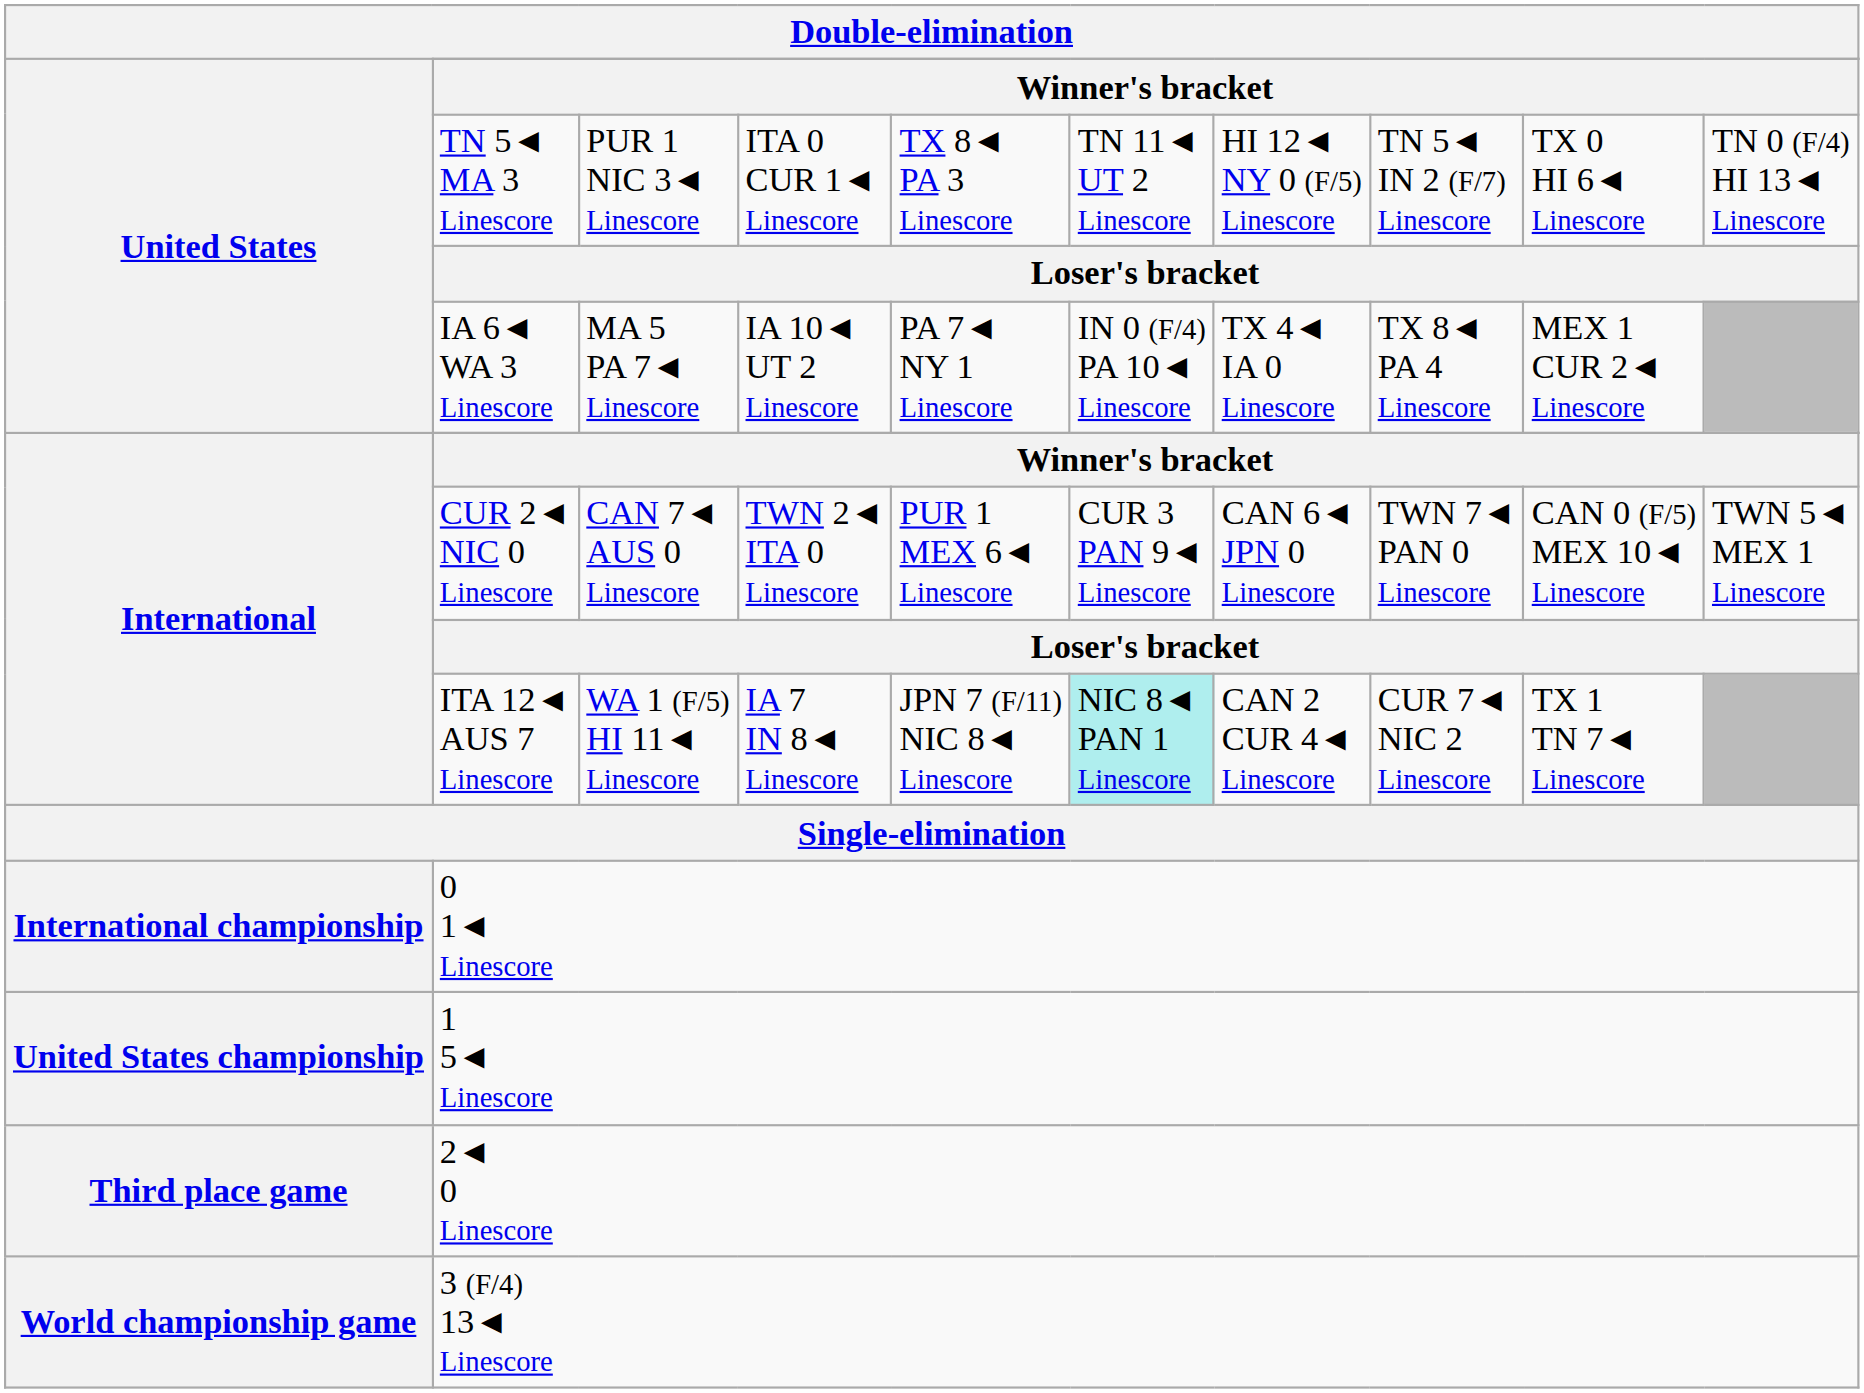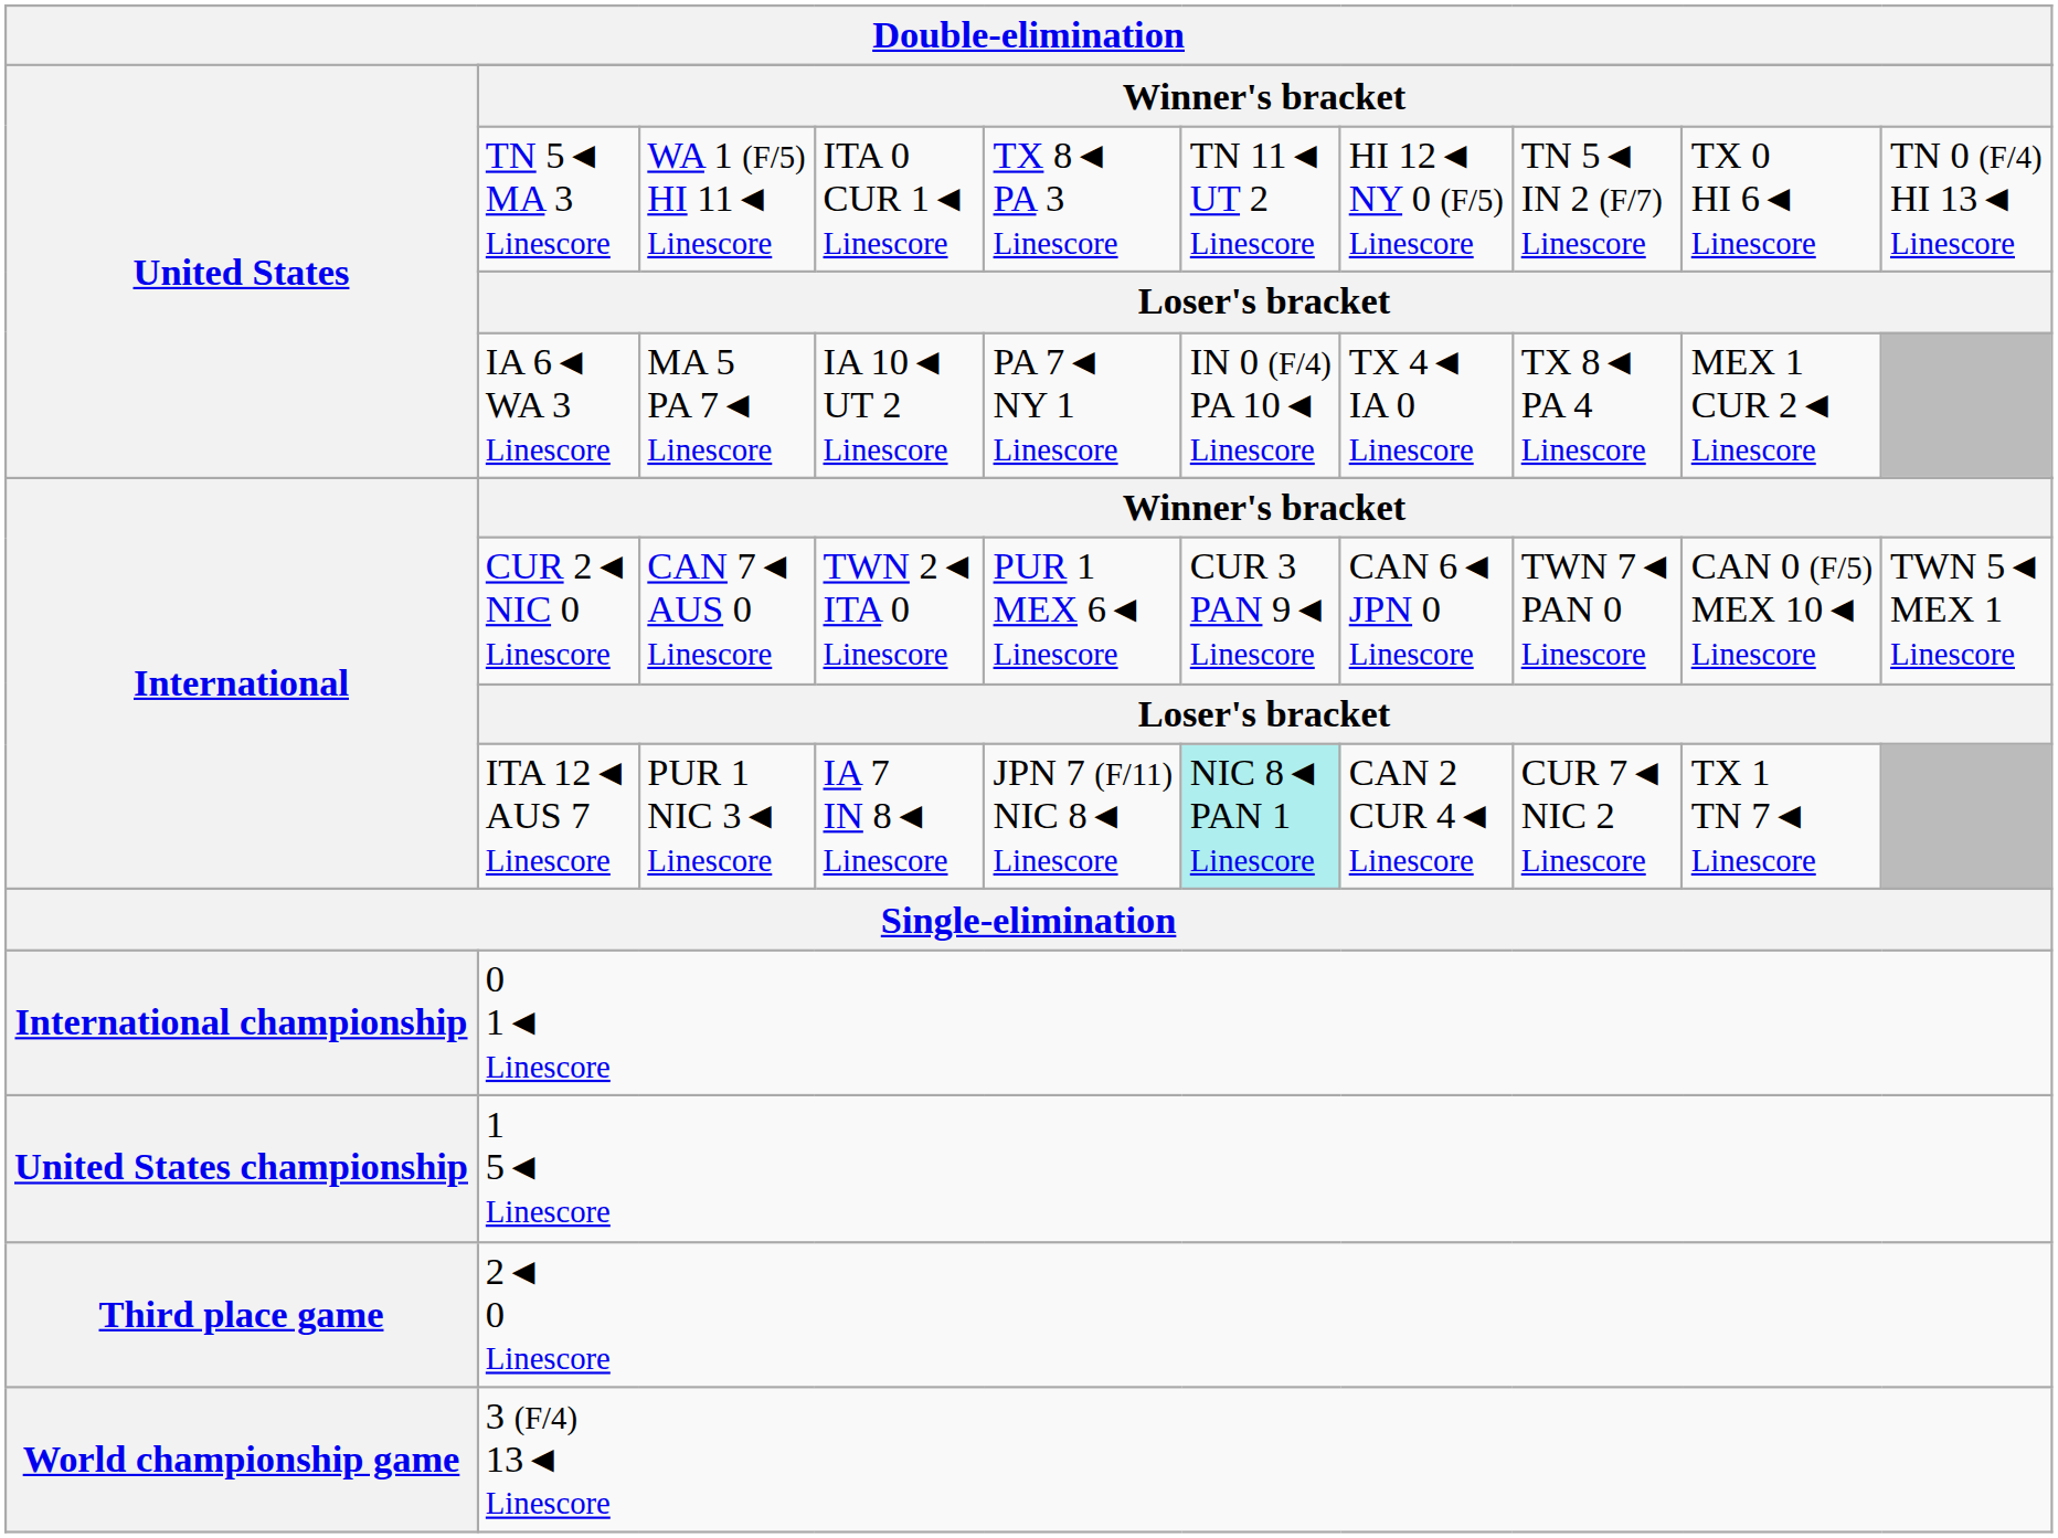TN 5◄ MA 3 Linescore | column 3: PUR 1 NIC 3◄ Linescore -> WA 1 (F/5) HI 11◄ Linescore
ITA 12◄ AUS 7 Linescore | column 3: WA 1 (F/5) HI 11◄ Linescore -> PUR 1 NIC 3◄ Linescore
